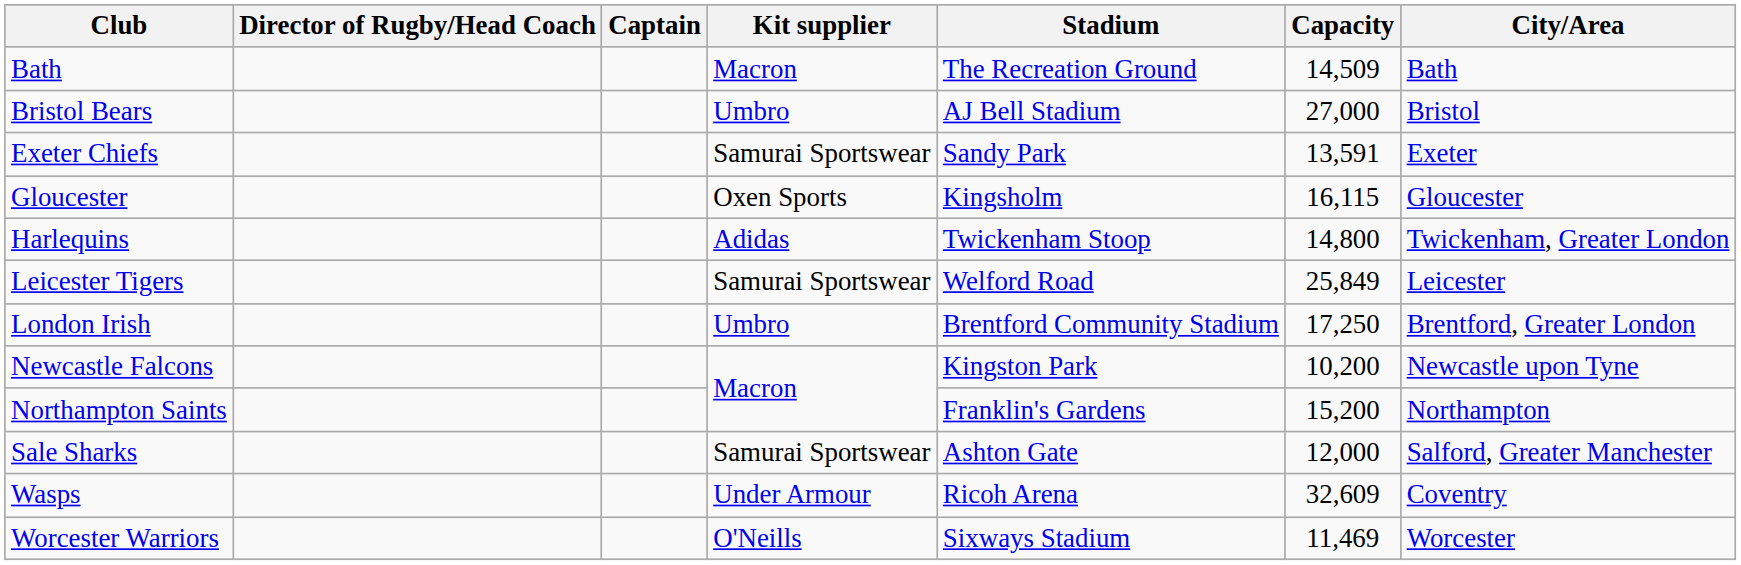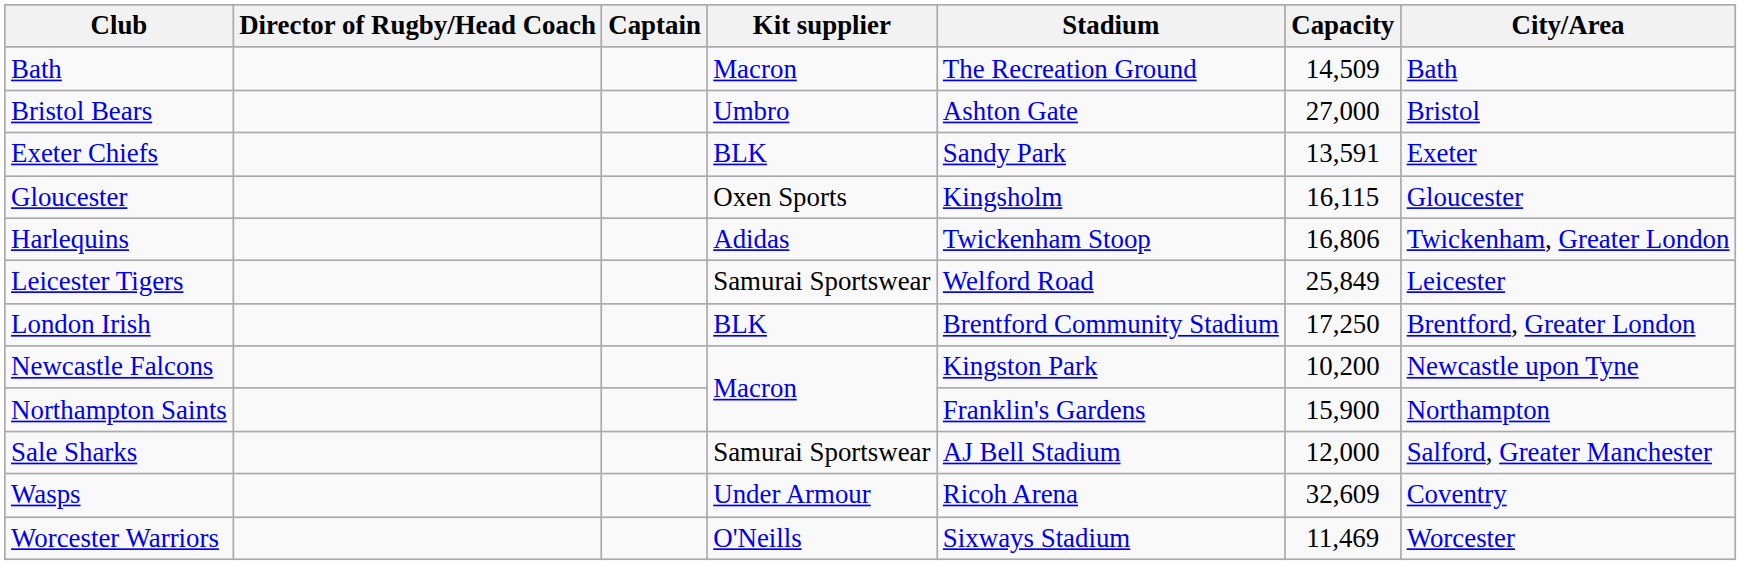Bristol Bears | Stadium: AJ Bell Stadium -> Ashton Gate
Exeter Chiefs | Kit supplier: Samurai Sportswear -> BLK
Harlequins | Capacity: 14,800 -> 16,806
London Irish | Kit supplier: Umbro -> BLK
Northampton Saints | Capacity: 15,200 -> 15,900
Sale Sharks | Stadium: Ashton Gate -> AJ Bell Stadium
